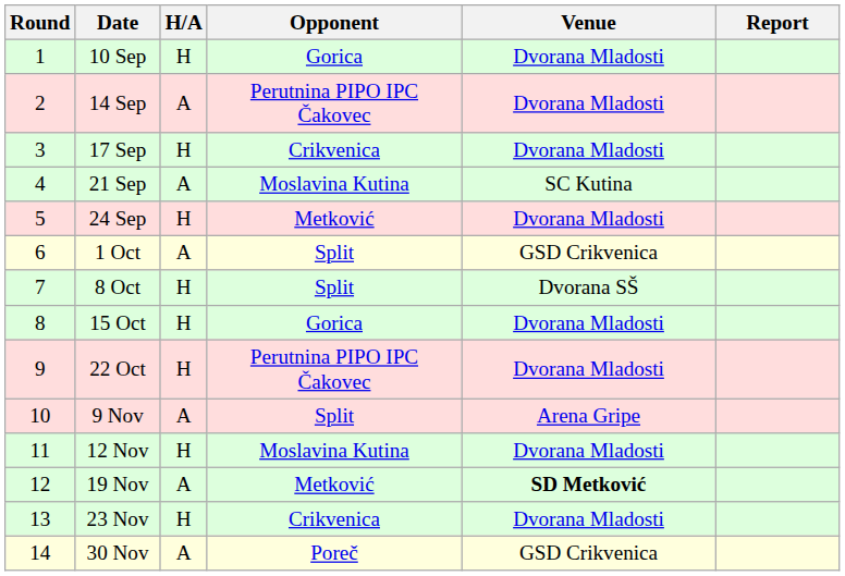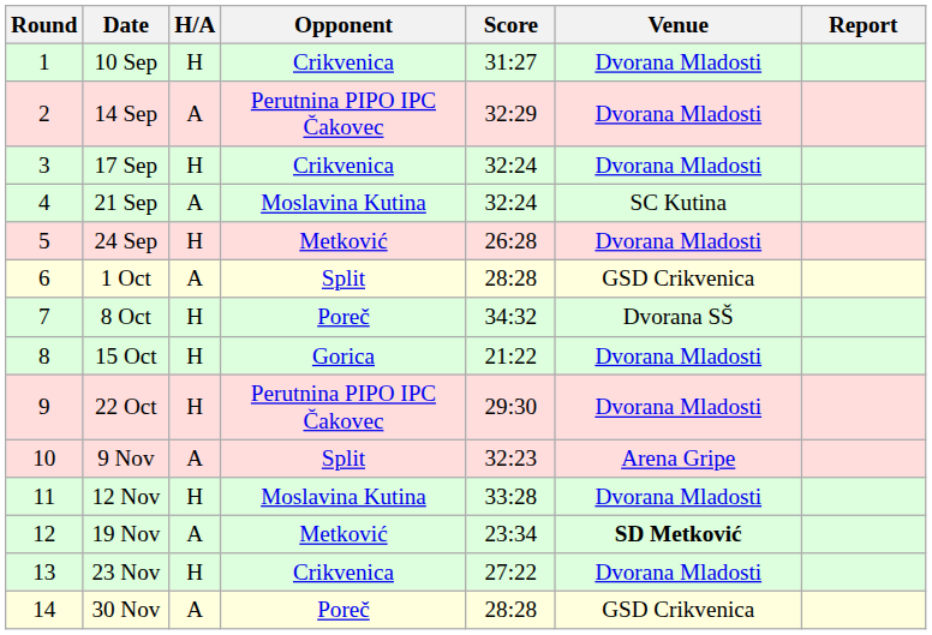+ column: Score | 31:27 | 32:29 | 32:24 | 32:24 | 26:28 | 28:28 | 34:32 | 21:22 | 29:30 | 32:23 | 33:28 | 23:34 | 27:22 | 28:28
10 Sep | Opponent: Gorica -> Crikvenica
8 Oct | Opponent: Split -> Poreč
